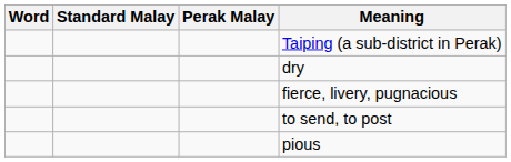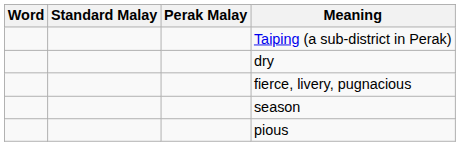- row: to send, to post
+ row: season
